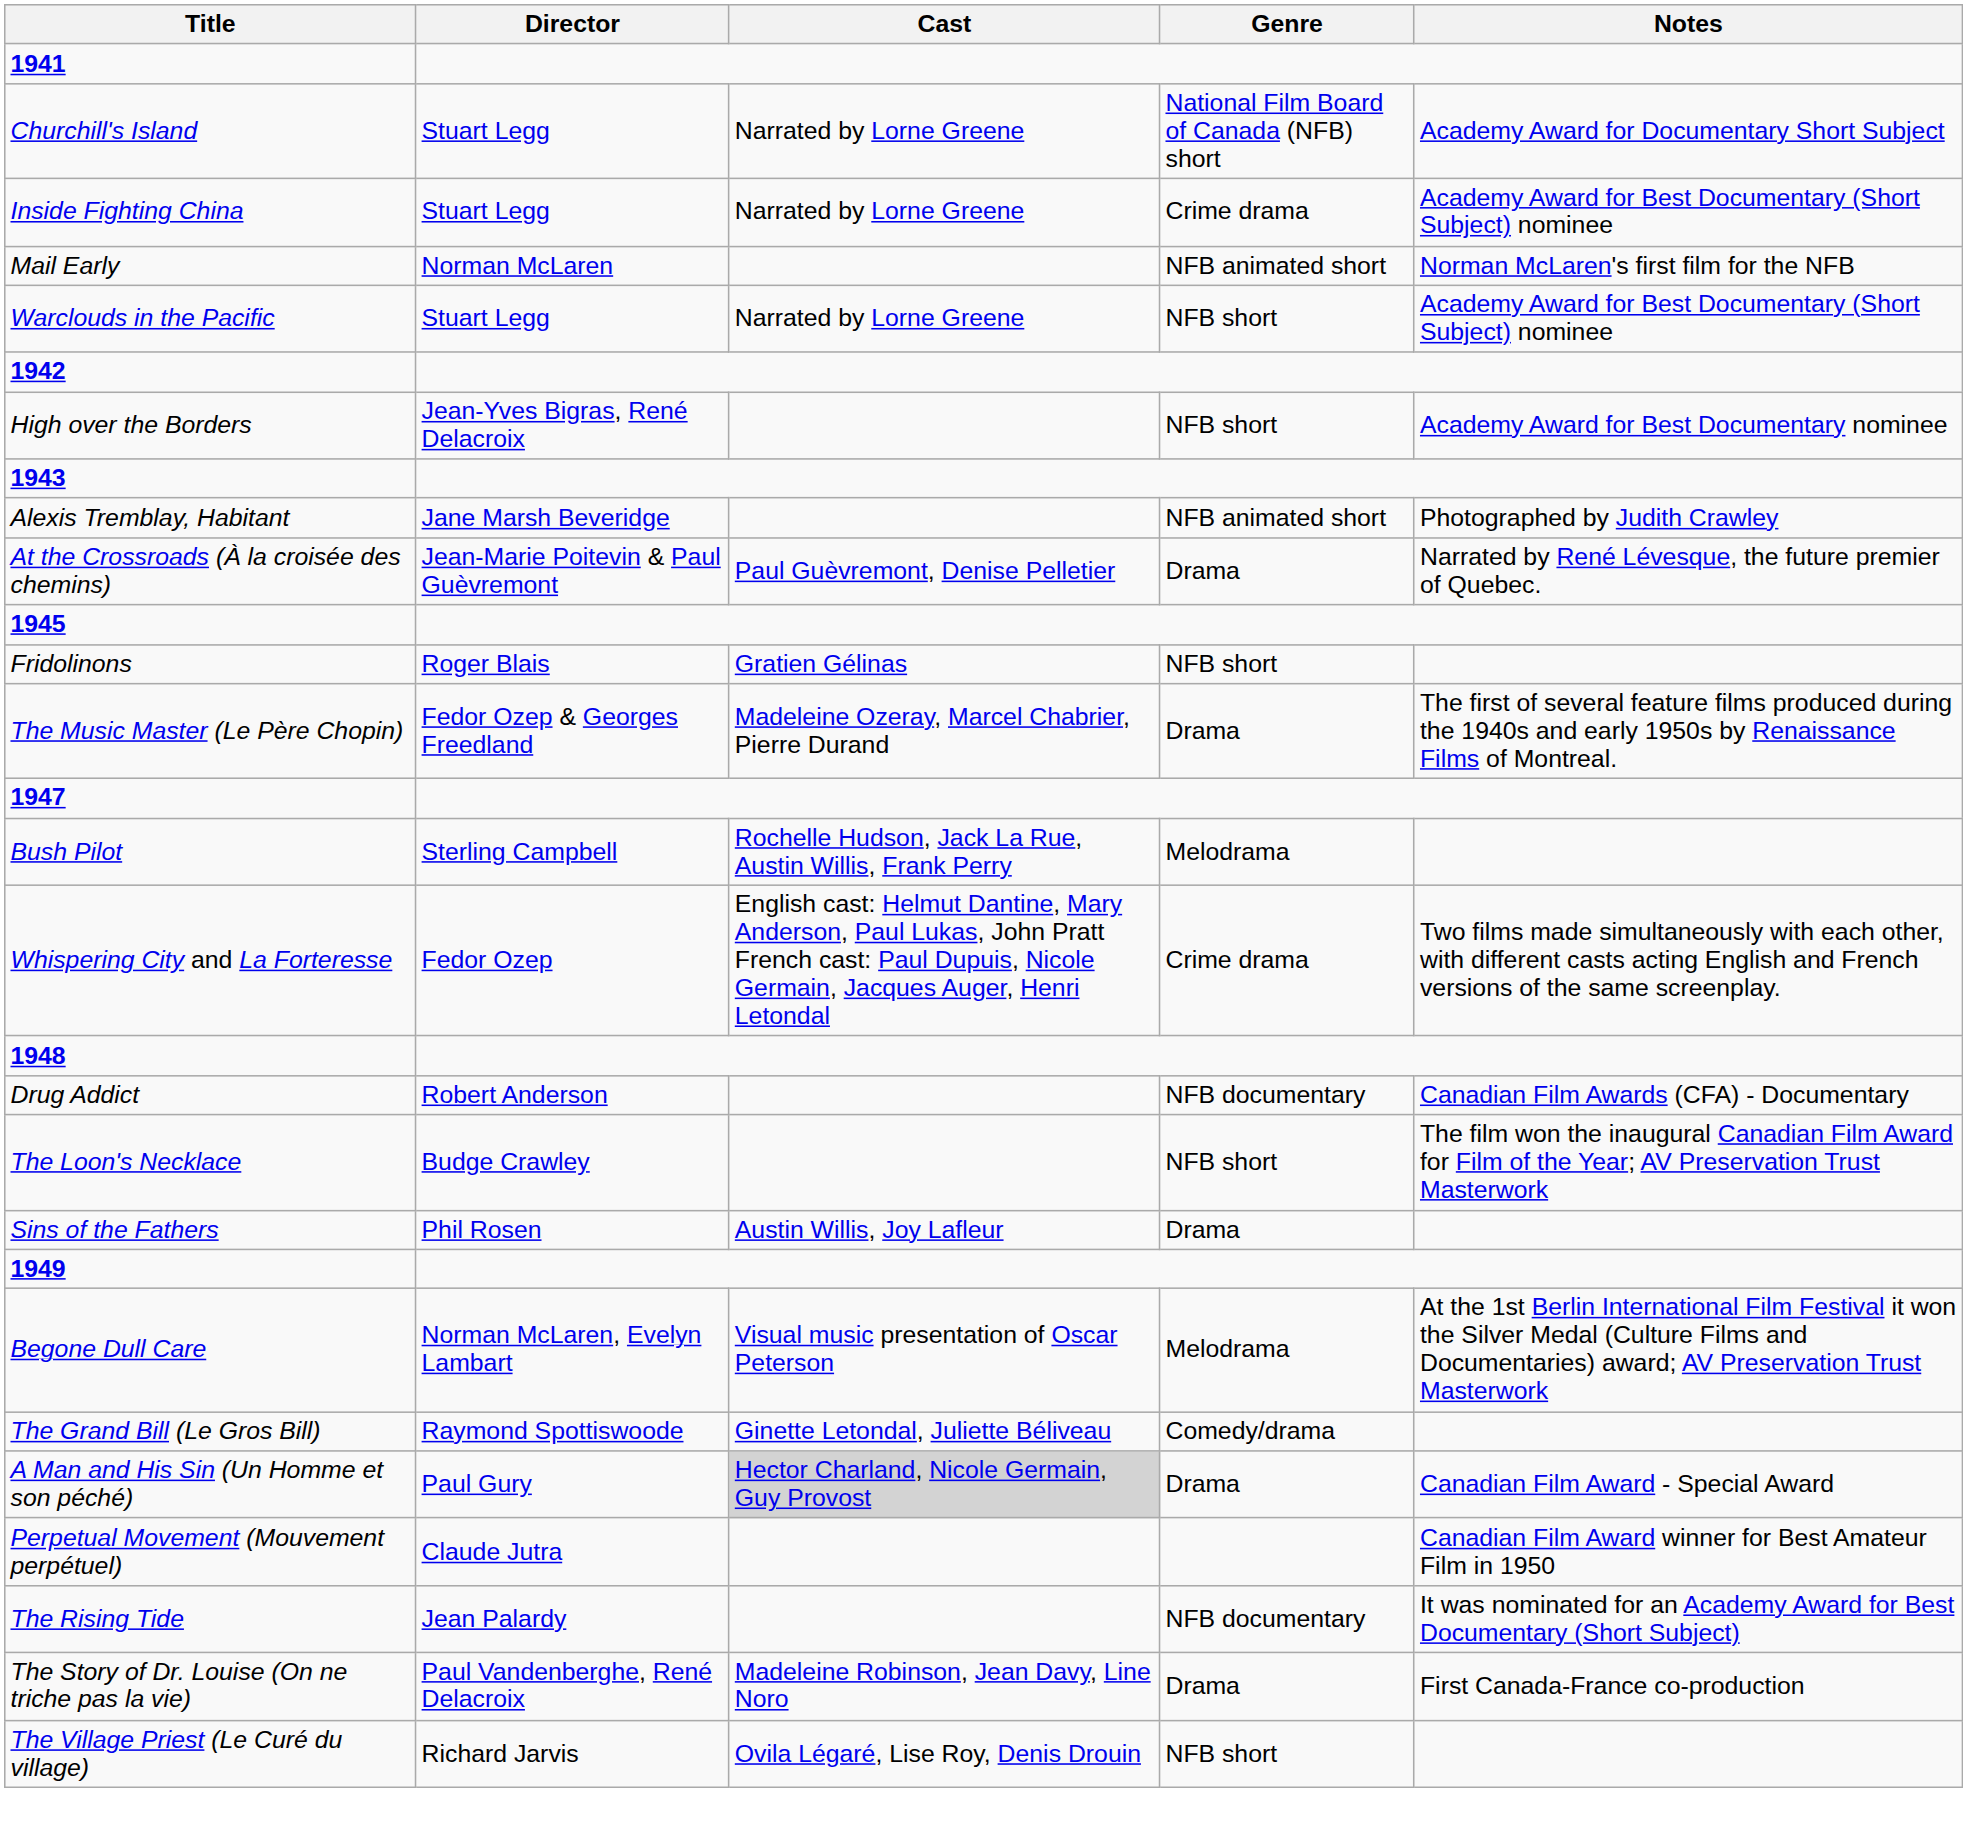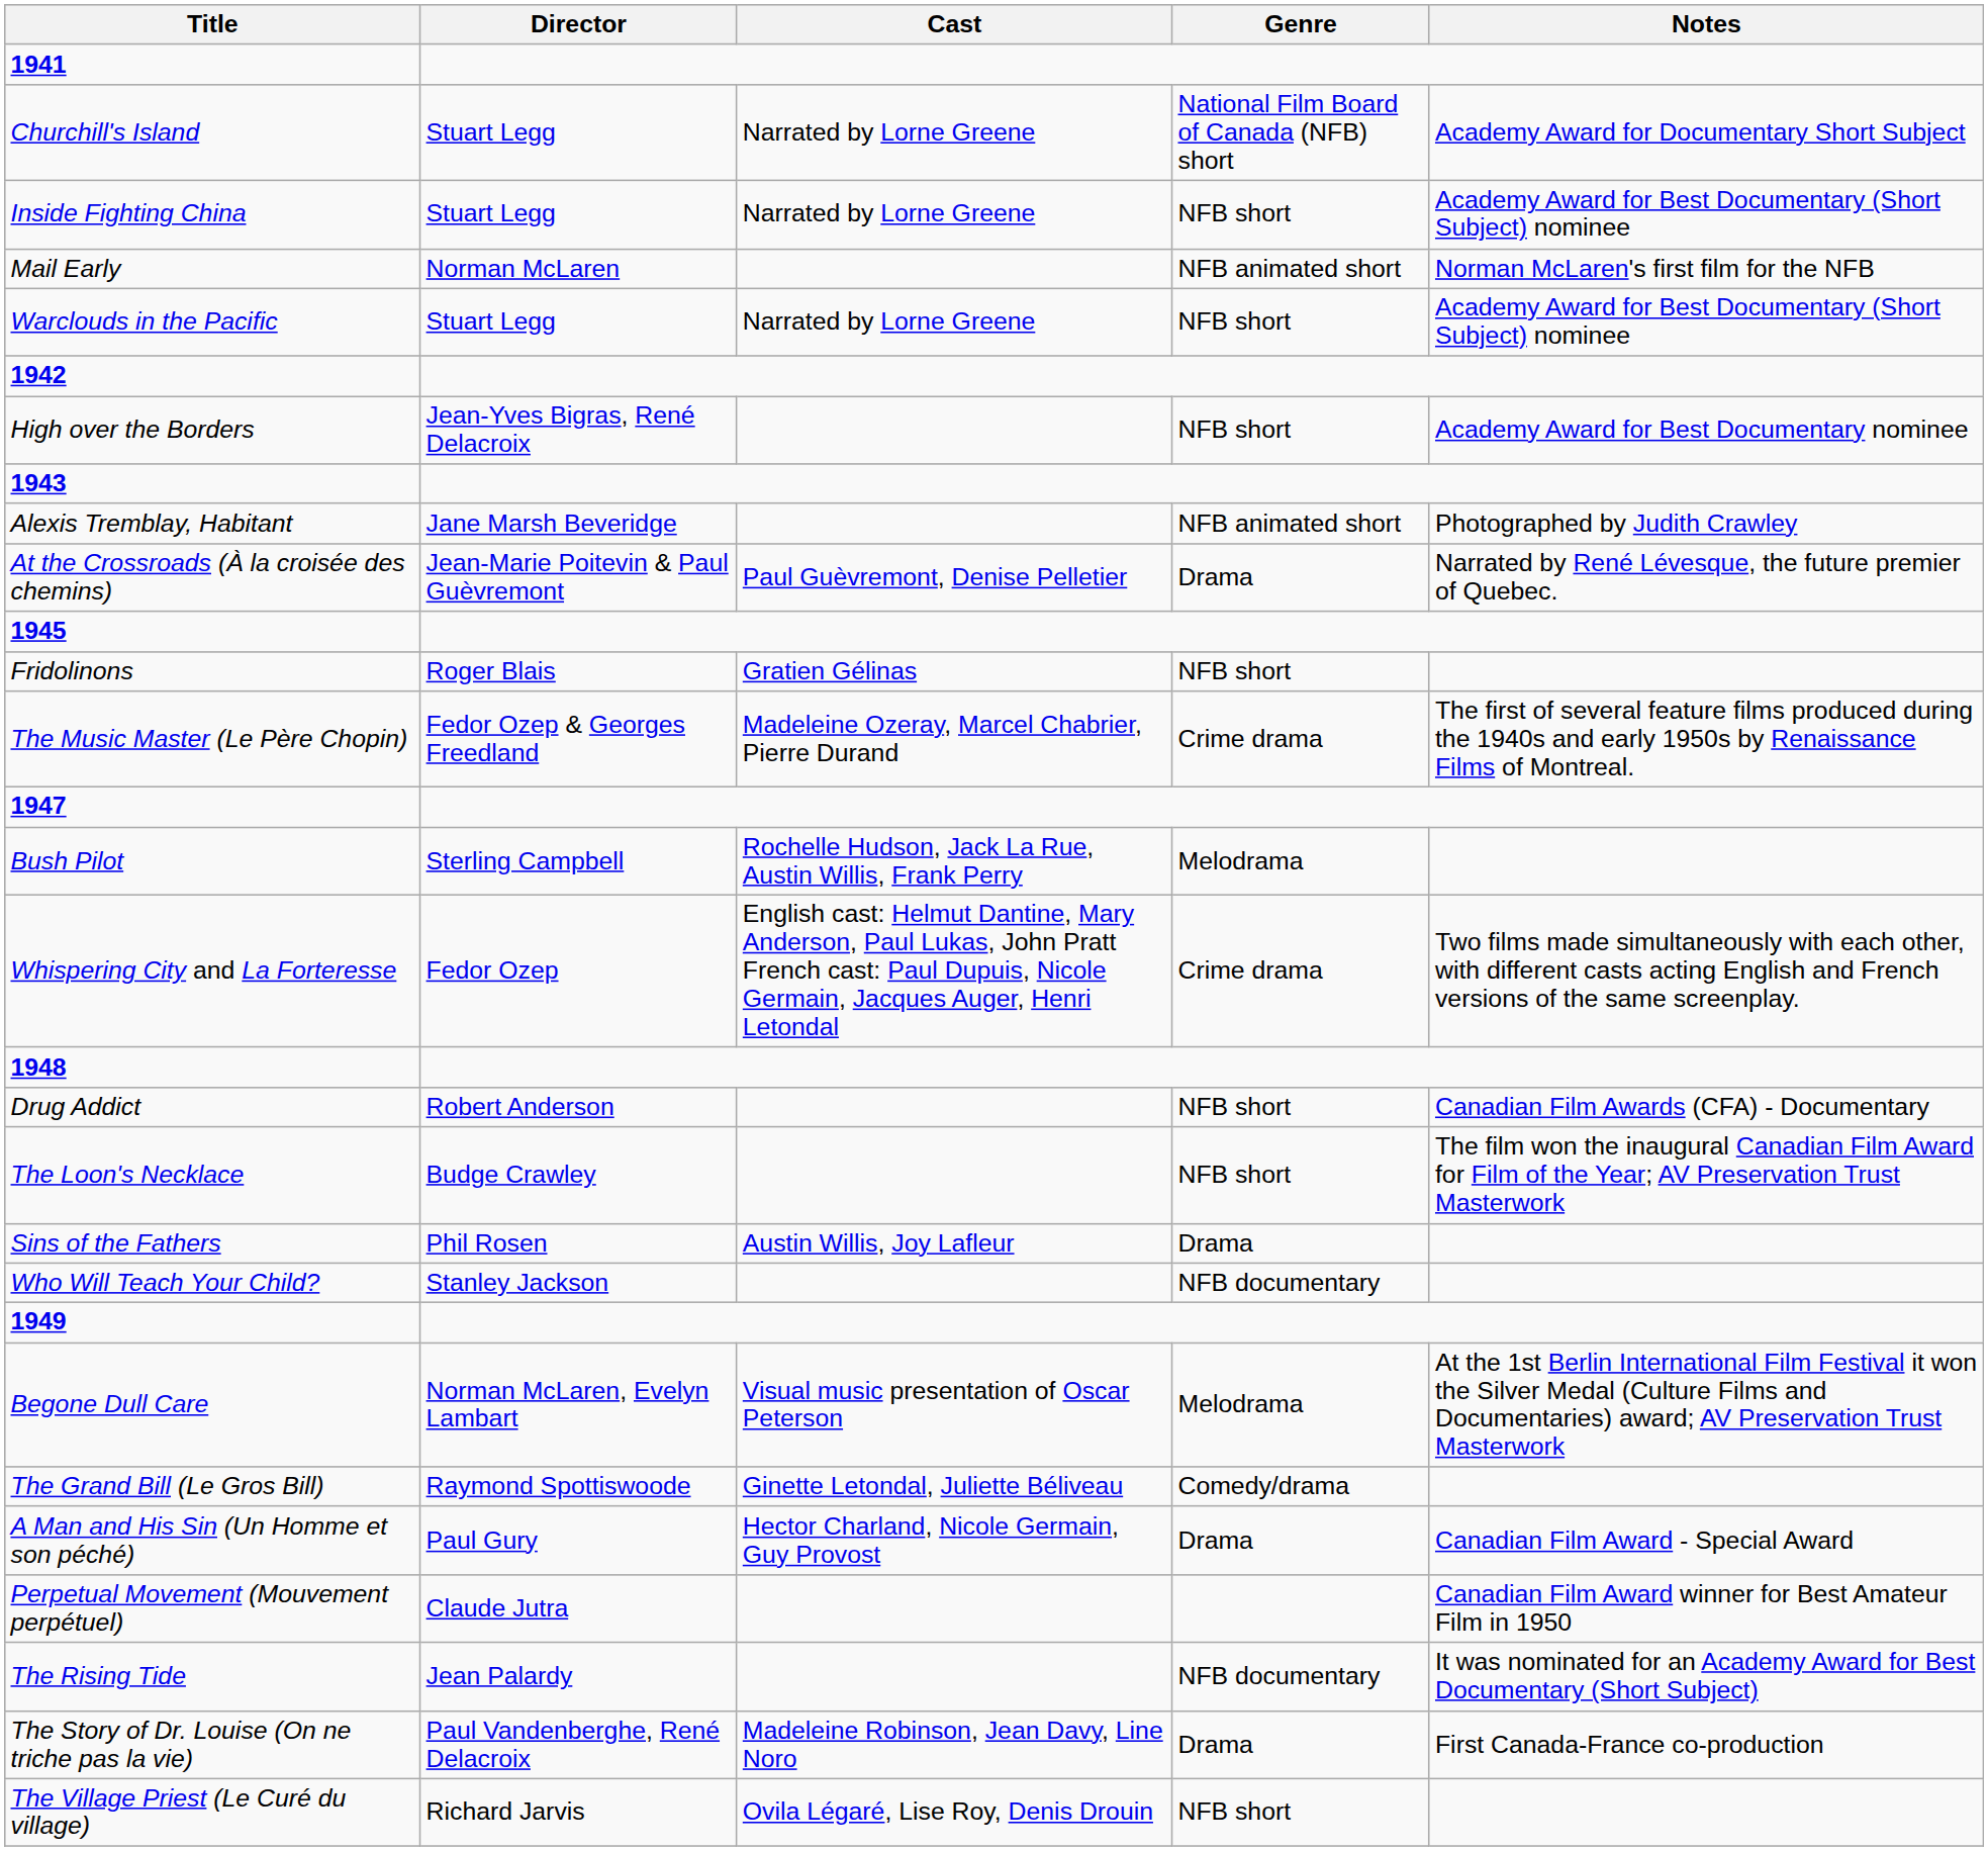Inside Fighting China | Genre: Crime drama -> NFB short
The Music Master (Le Père Chopin) | Genre: Drama -> Crime drama
Drug Addict | Genre: NFB documentary -> NFB short
+ row: Who Will Teach Your Child? | Stanley Jackson | NFB documentary
A Man and His Sin (Un Homme et son péché) | Cast: lightgrey background -> no background
